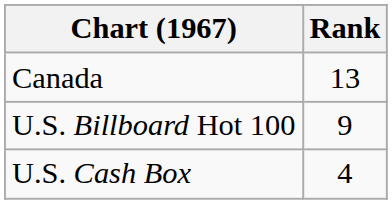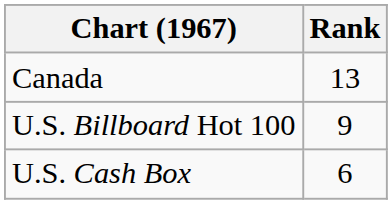U.S. Cash Box | Rank: 4 -> 6
